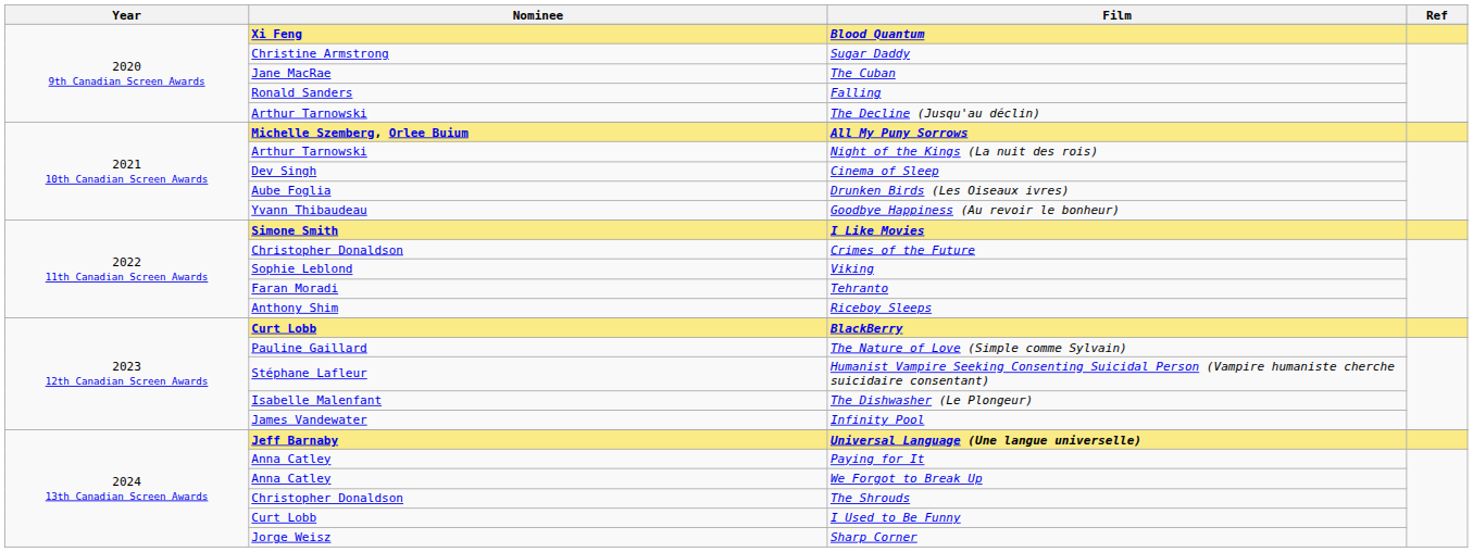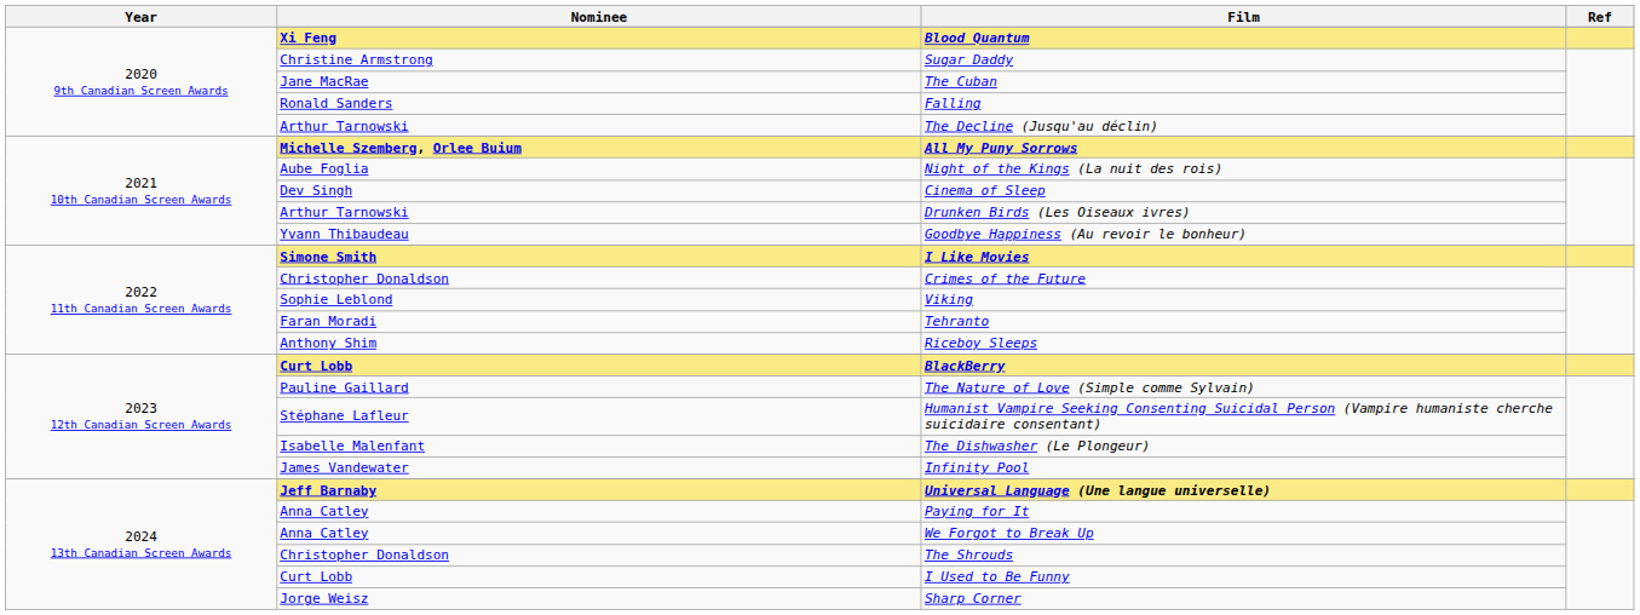Night of the Kings (La nuit des rois) | Nominee: Arthur Tarnowski -> Aube Foglia
Drunken Birds (Les Oiseaux ivres) | Nominee: Aube Foglia -> Arthur Tarnowski
